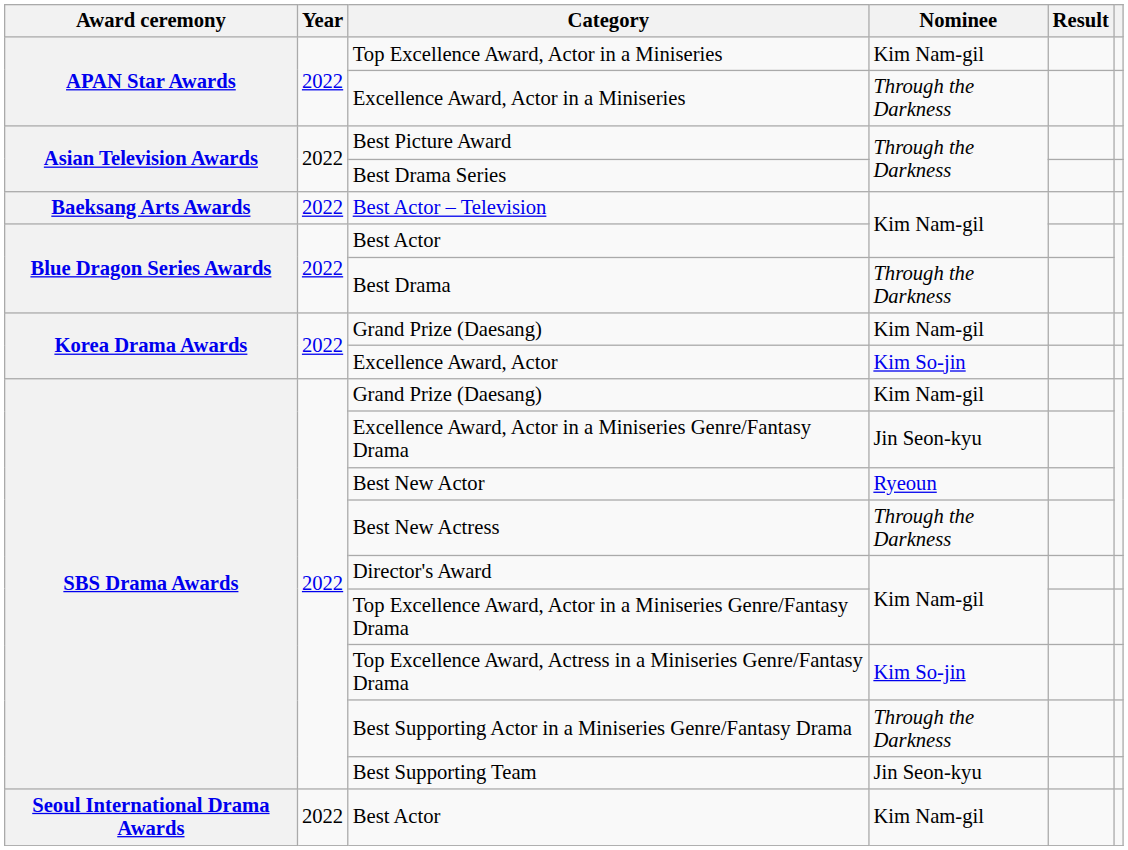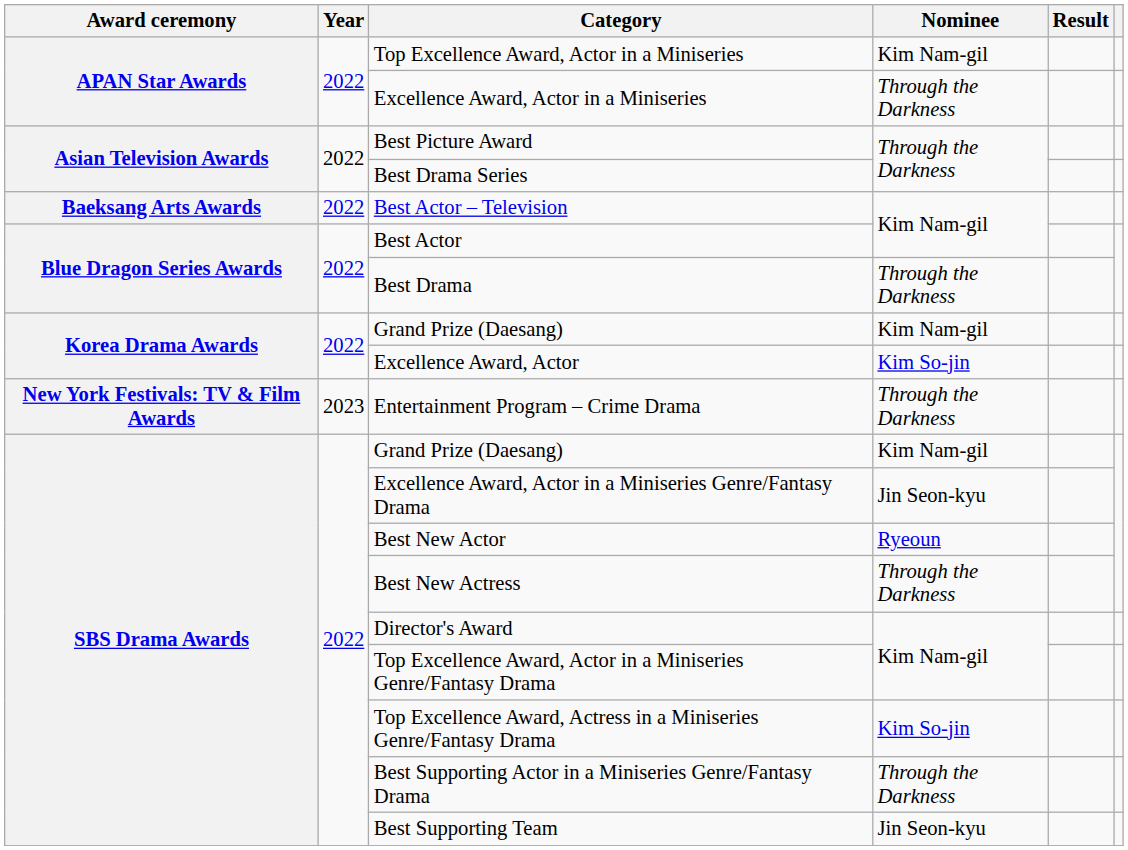+ row: New York Festivals: TV & Film Awards | 2023 | Entertainment Program – Crime Drama | Through the Darkness
- row: Seoul International Drama Awards | 2022 | Best Actor | Kim Nam-gil
